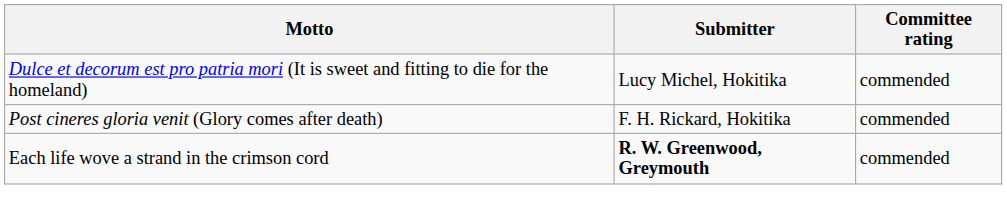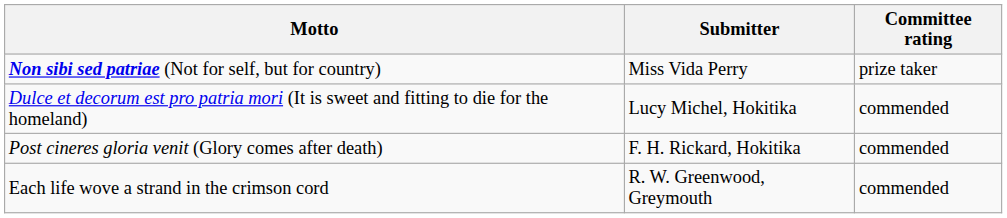+ row: Non sibi sed patriae (Not for self, but for country) | Miss Vida Perry | prize taker
Each life wove a strand in the crimson cord | Submitter: bold -> normal
